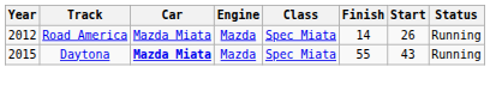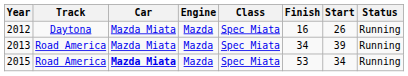2012 | Track: Road America -> Daytona
2012 | Finish: 14 -> 16
+ row: 2013 | Road America | Mazda Miata | Mazda | Spec Miata | 34 | 39 | Running
2015 | Track: Daytona -> Road America
2015 | Finish: 55 -> 53
2015 | Start: 43 -> 34
